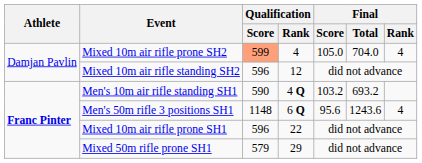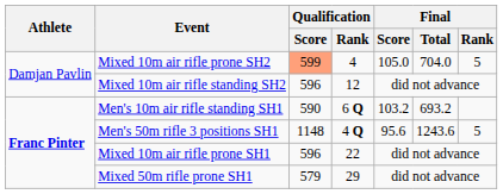Mixed 10m air rifle prone SH2 | Final / Rank: 4 -> 5
Men's 10m air rifle standing SH1 | Qualification / Rank: 4 Q -> 6 Q
Men's 50m rifle 3 positions SH1 | Qualification / Rank: 6 Q -> 4 Q
Men's 50m rifle 3 positions SH1 | Final / Rank: 4 -> 5
